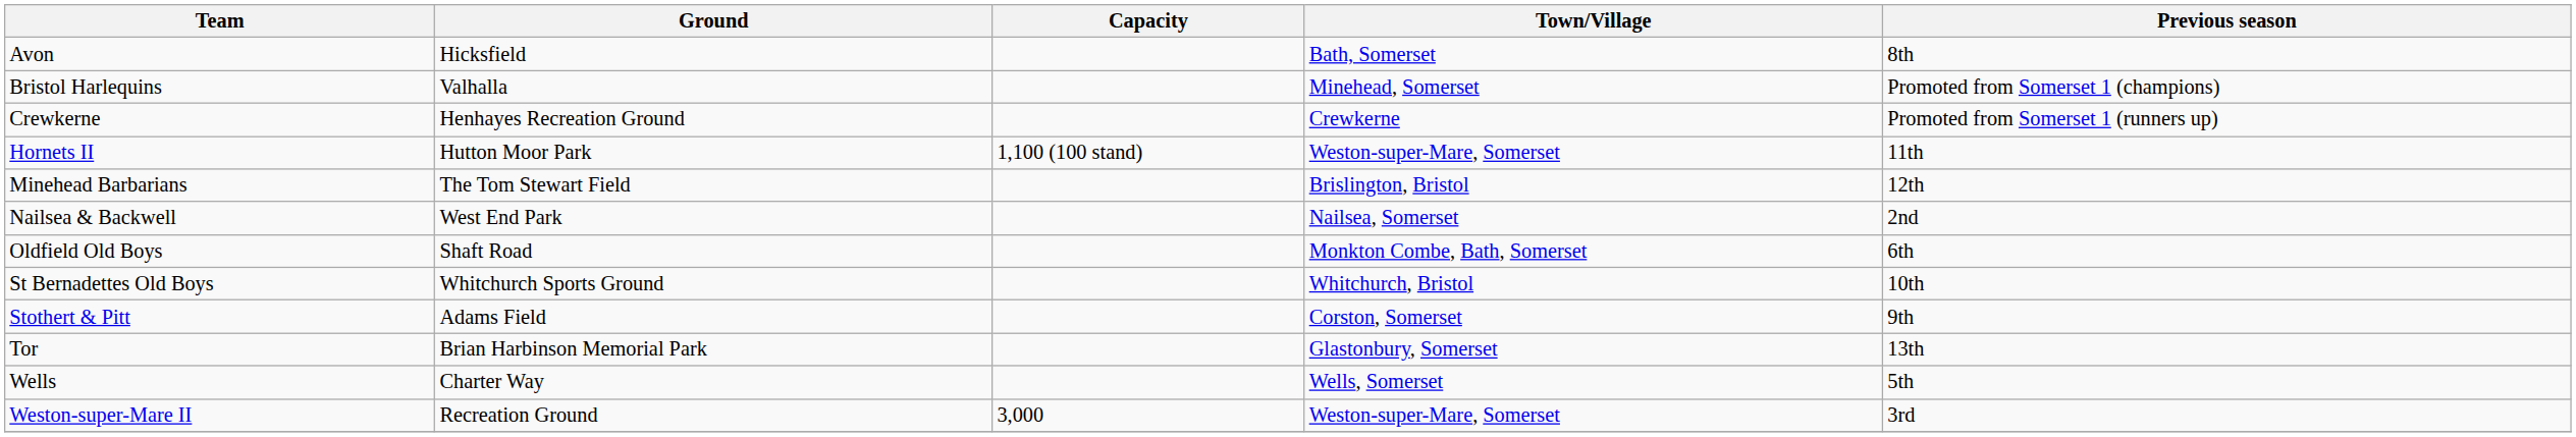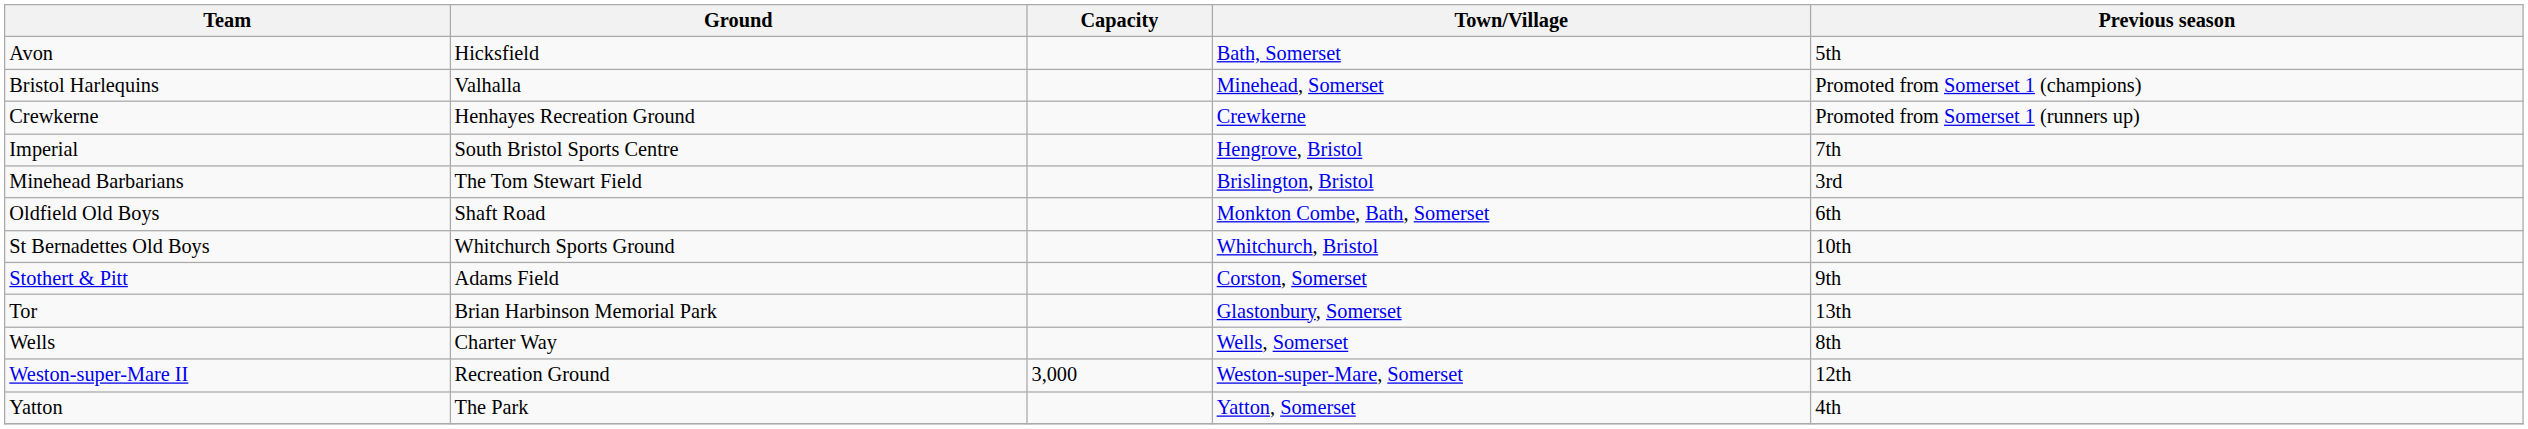Avon | Previous season: 8th -> 5th
- row: Hornets II | Hutton Moor Park | 1,100 (100 stand) | Weston-super-Mare, Somerset | 11th
+ row: Imperial | South Bristol Sports Centre | Hengrove, Bristol | 7th
Minehead Barbarians | Previous season: 12th -> 3rd
- row: Nailsea & Backwell | West End Park | Nailsea, Somerset | 2nd
Wells | Previous season: 5th -> 8th
Weston-super-Mare II | Previous season: 3rd -> 12th
+ row: Yatton | The Park | Yatton, Somerset | 4th
